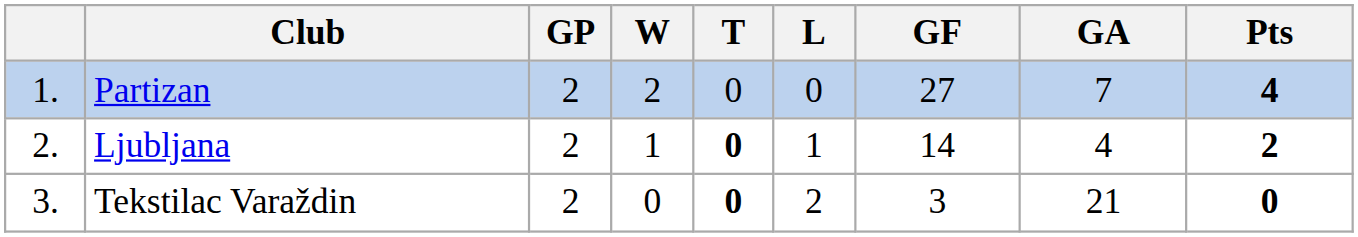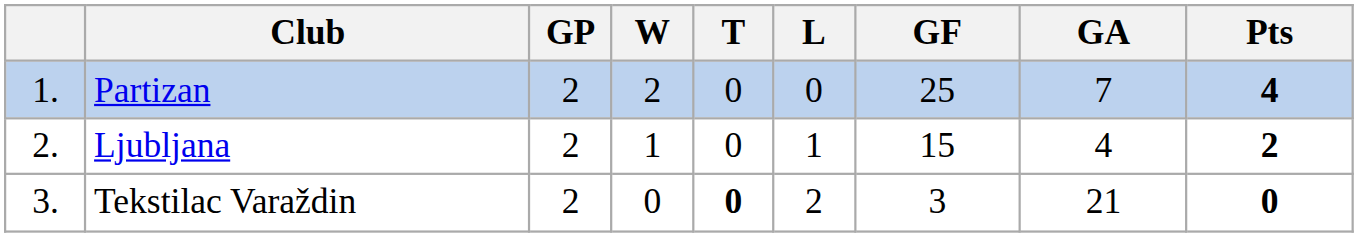Partizan | GF: 27 -> 25
Ljubljana | T: bold -> normal
Ljubljana | GF: 14 -> 15
